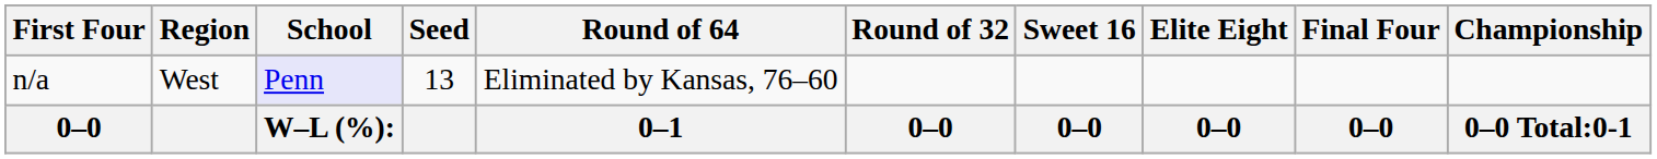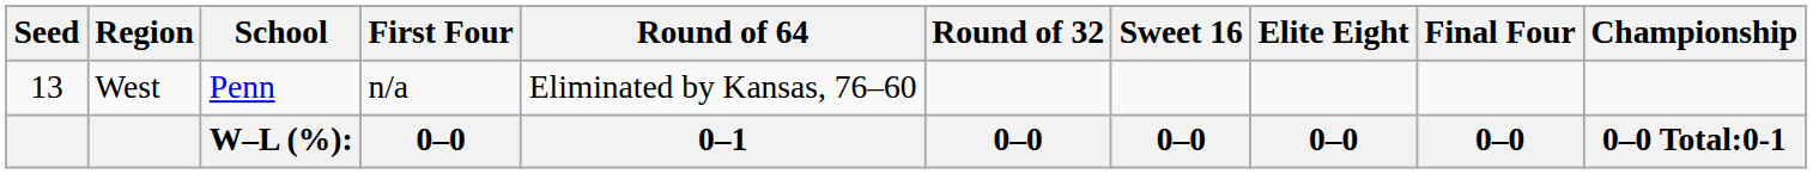columns swapped: Seed <-> First Four
West | School: lavender background -> no background
